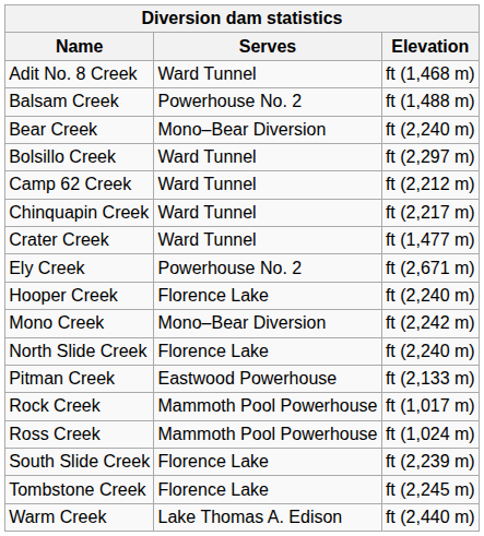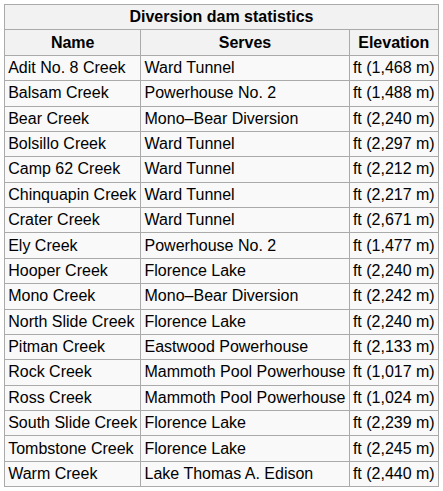Crater Creek | Elevation: ft (1,477 m) -> ft (2,671 m)
Ely Creek | Elevation: ft (2,671 m) -> ft (1,477 m)
